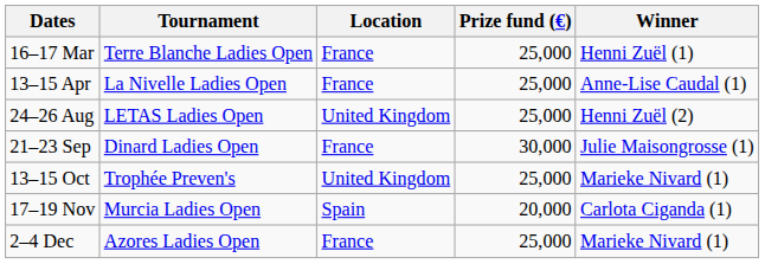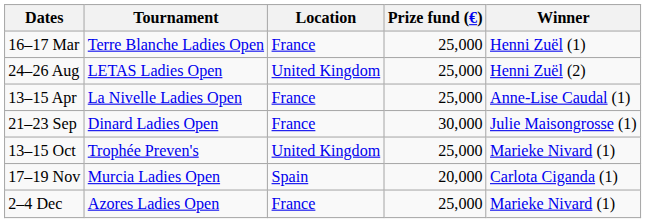rows swapped: 13–15 Apr <-> 24–26 Aug
